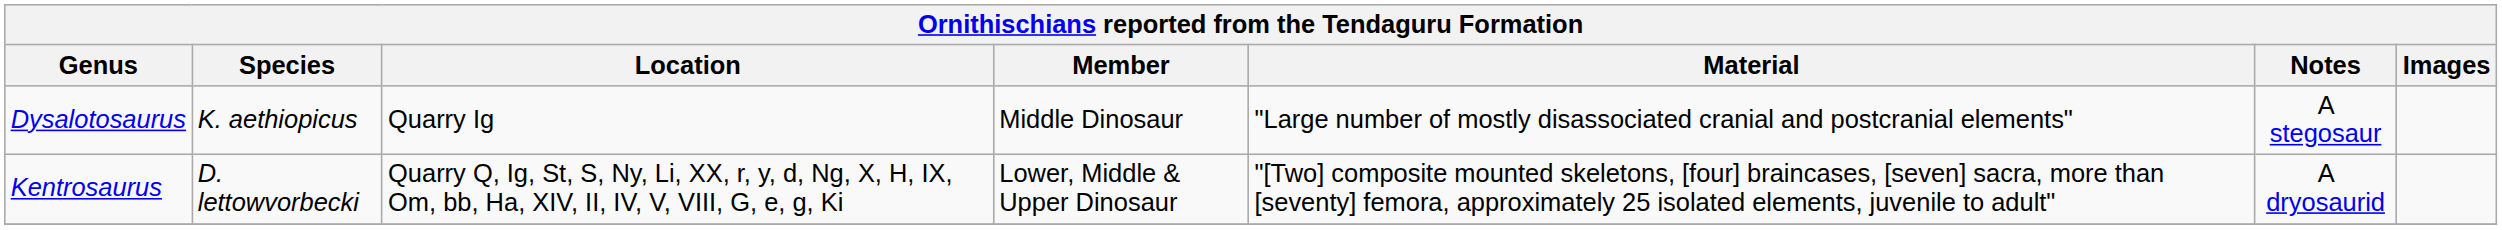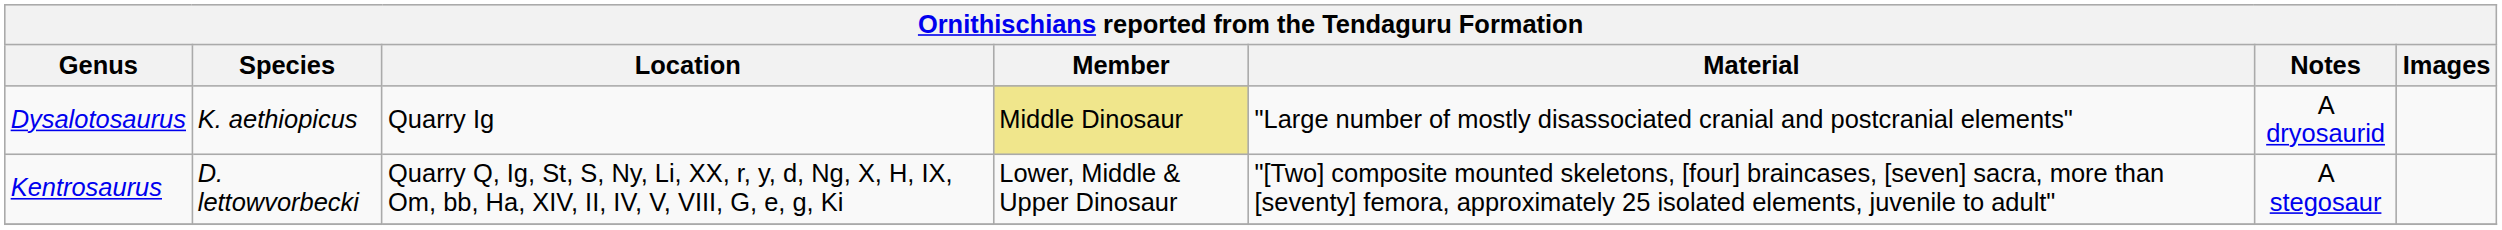Dysalotosaurus | Member: no background -> khaki background
Dysalotosaurus | Notes: A stegosaur -> A dryosaurid
Kentrosaurus | Notes: A dryosaurid -> A stegosaur
